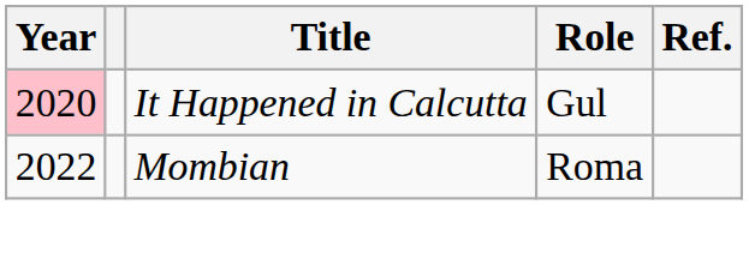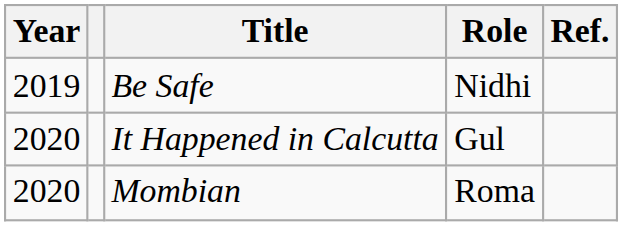+ row: 2019 | Be Safe | Nidhi
It Happened in Calcutta | Year: pink background -> no background
Mombian | Year: 2022 -> 2020
